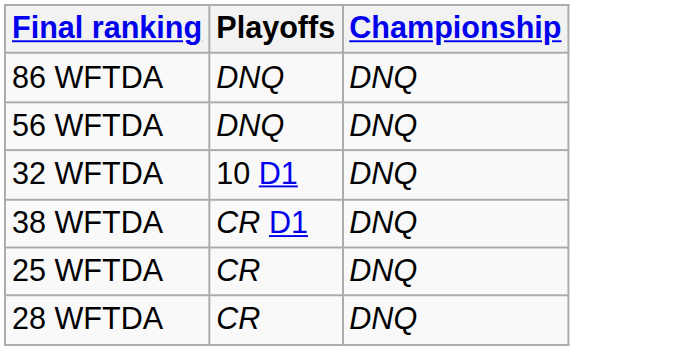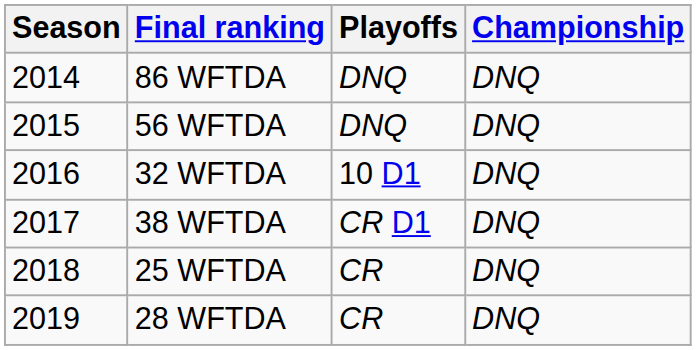+ column: Season | 2014 | 2015 | 2016 | 2017 | 2018 | 2019
